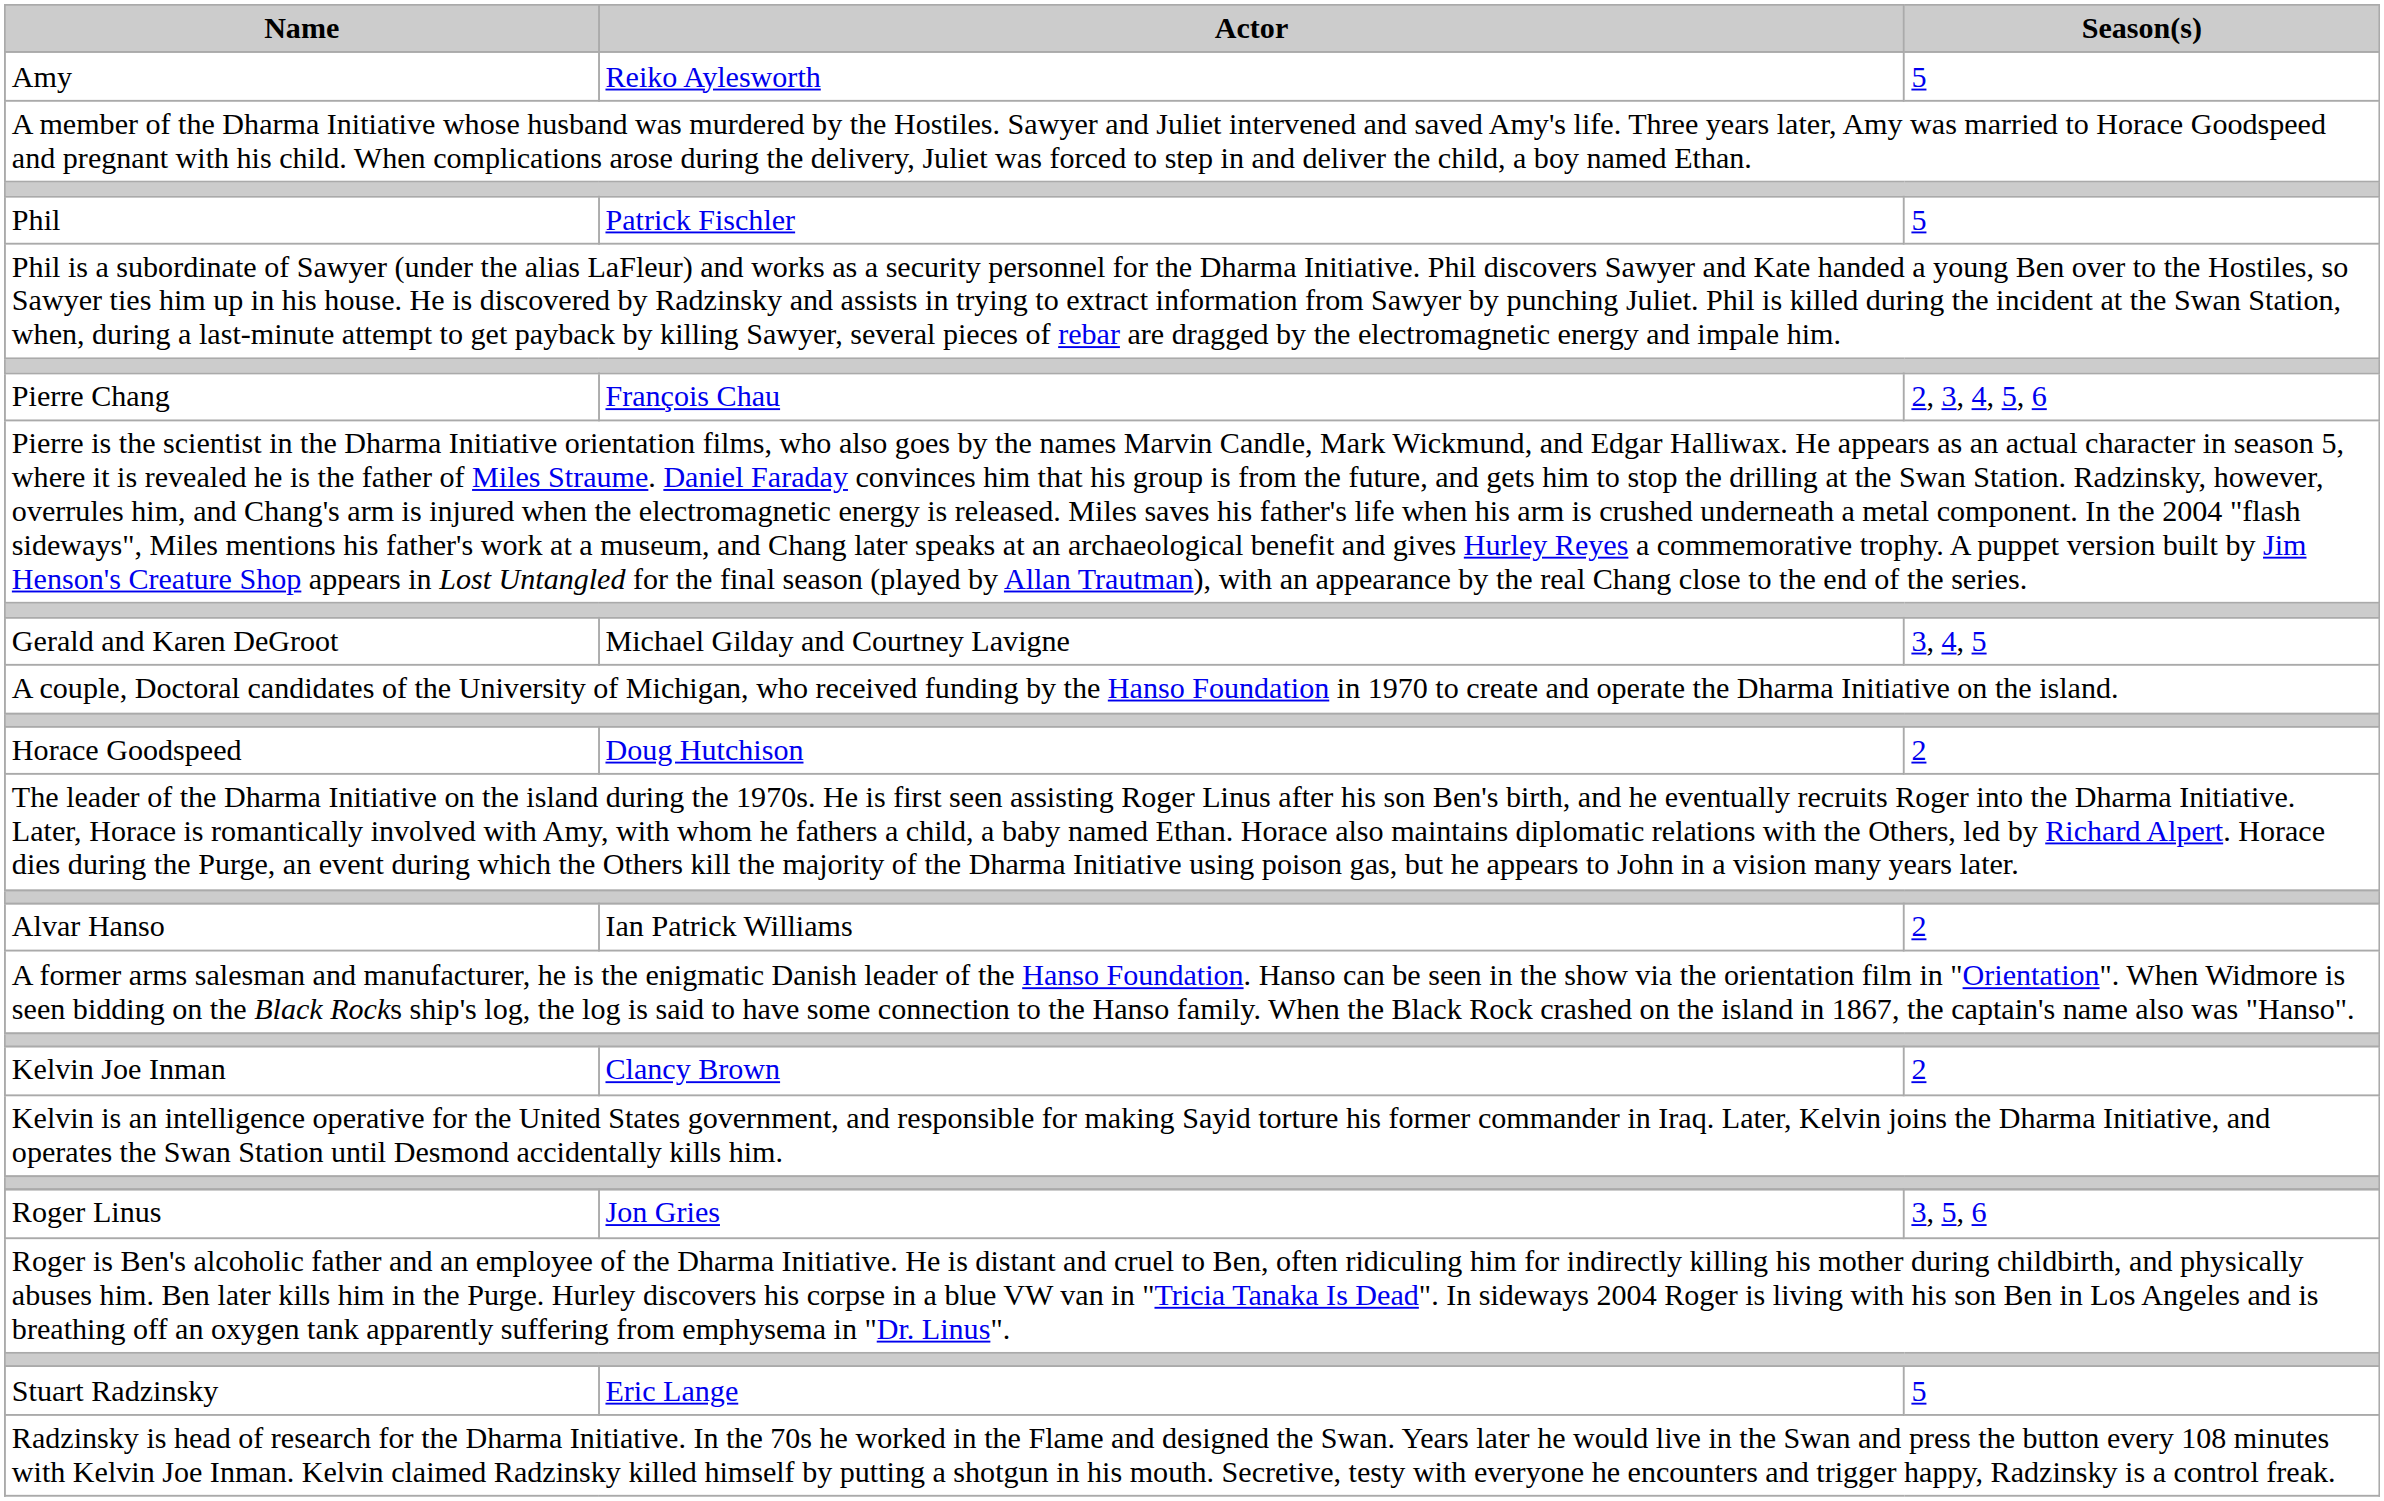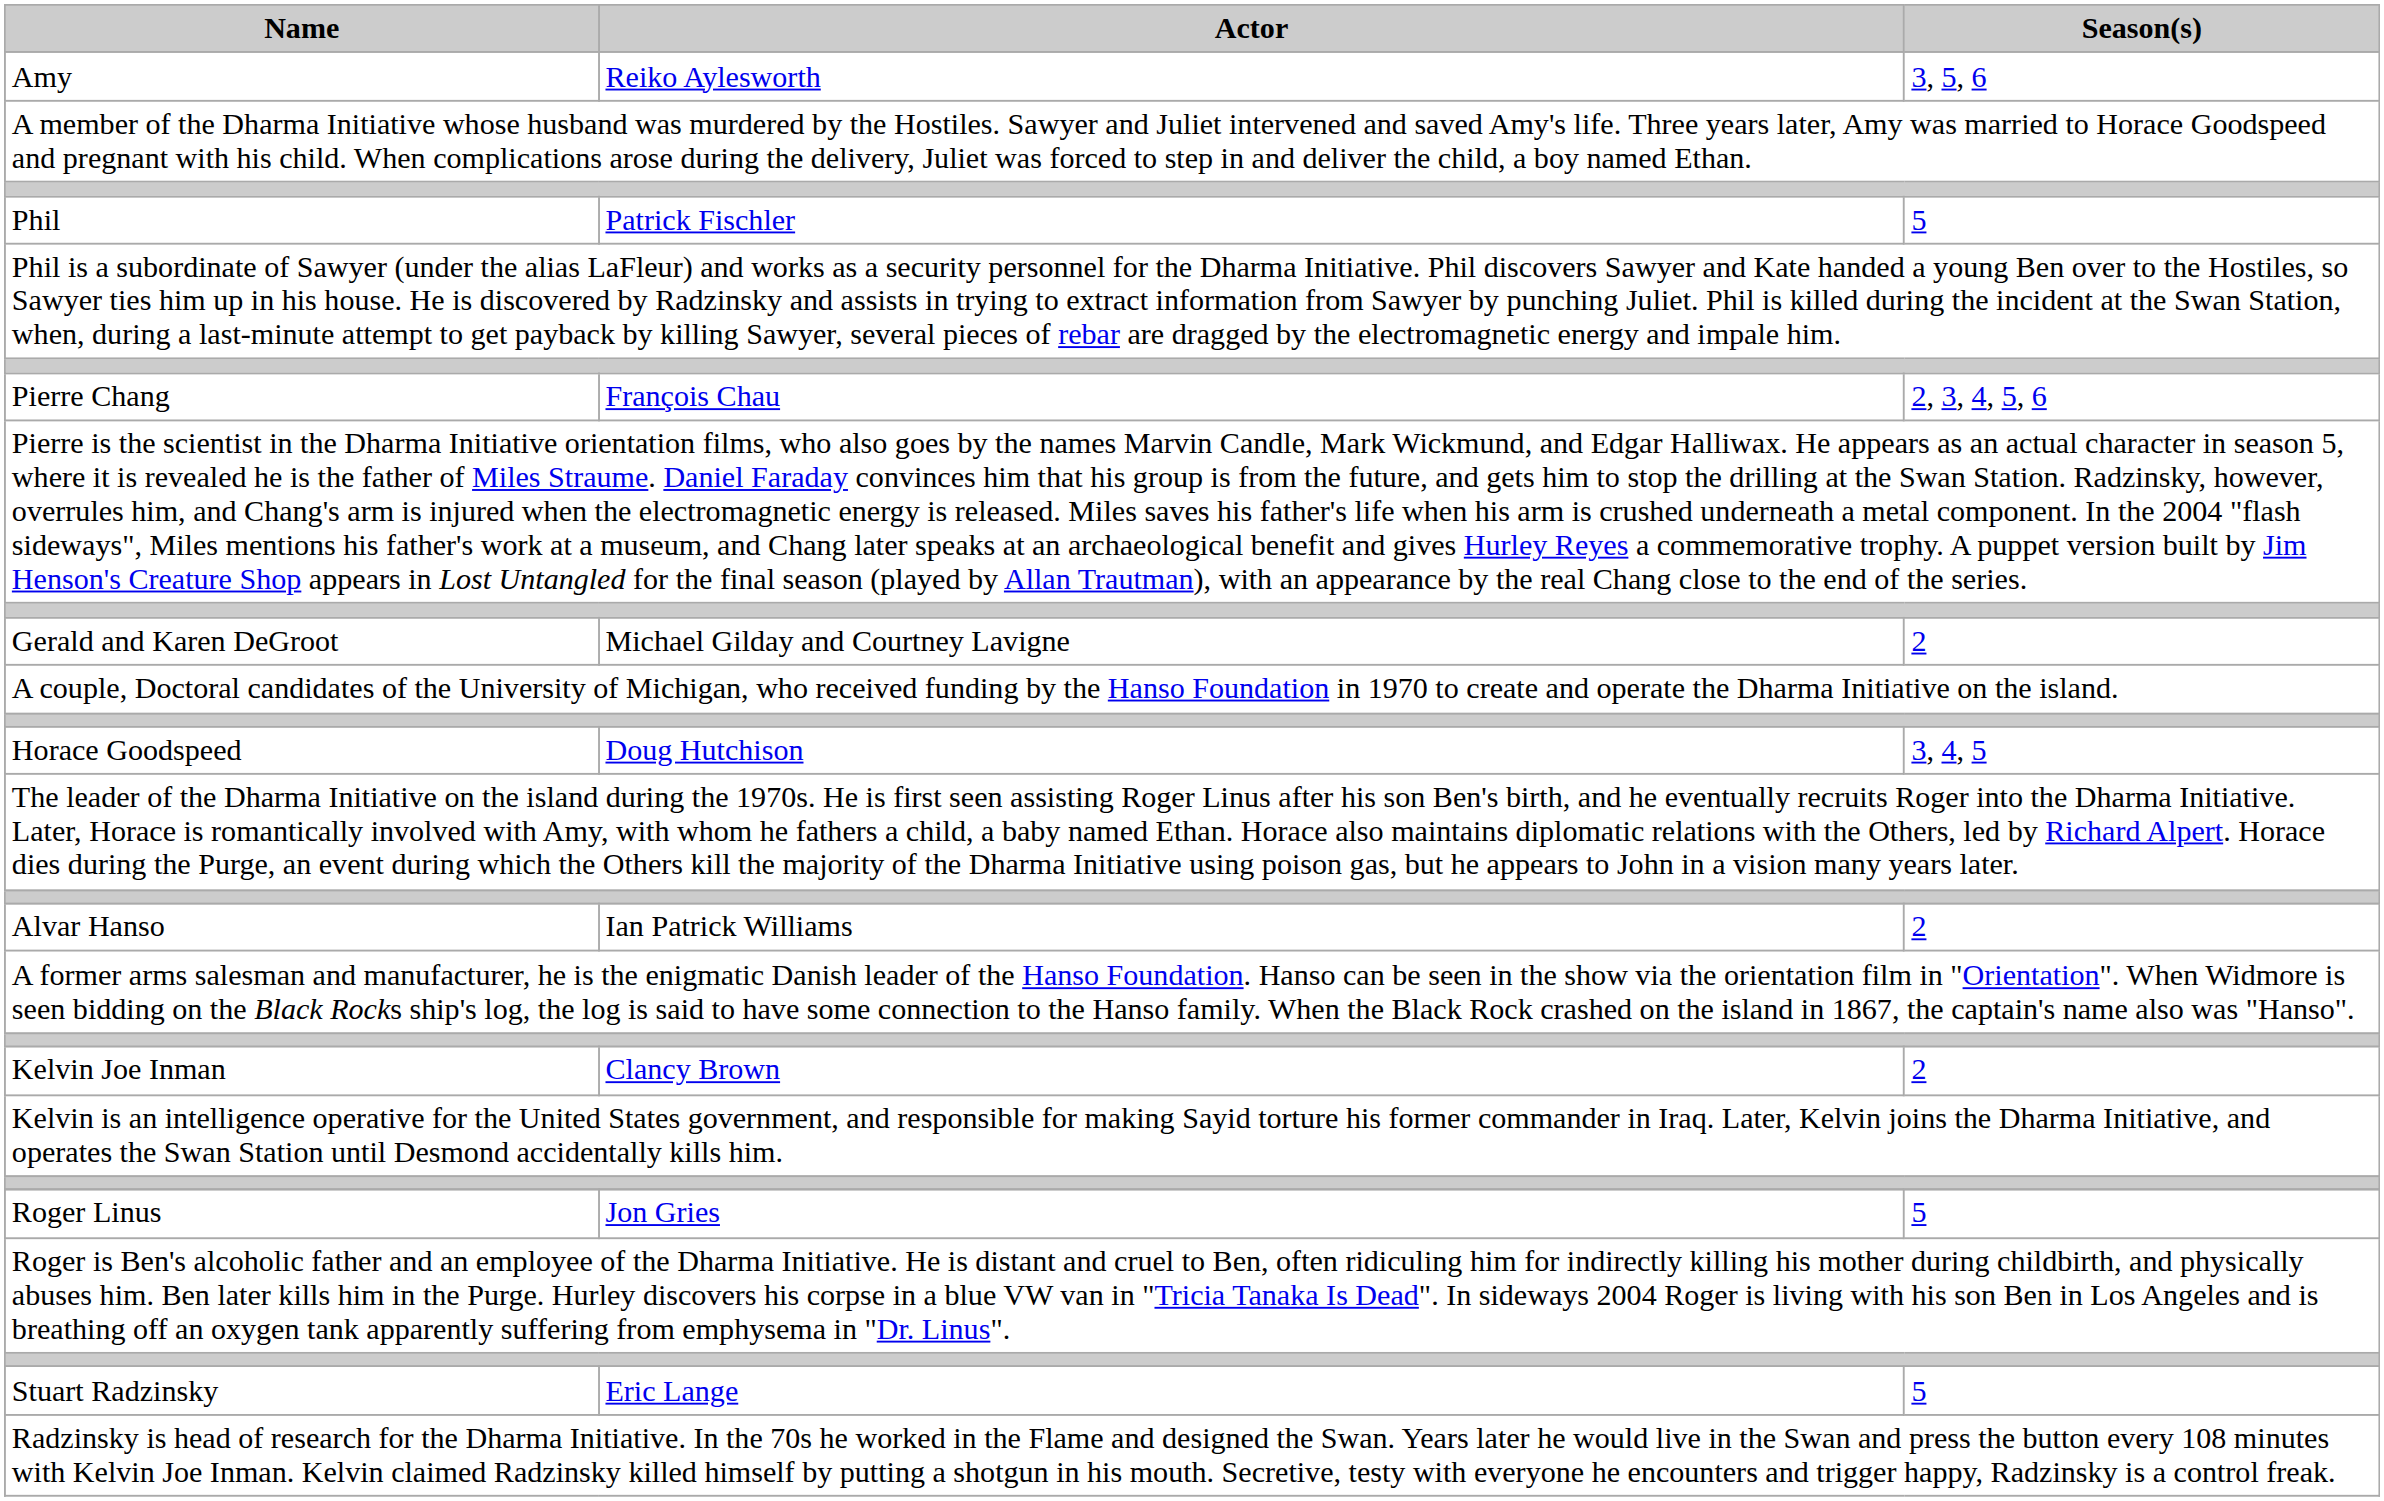Amy | Season(s): 5 -> 3, 5, 6
Gerald and Karen DeGroot | Season(s): 3, 4, 5 -> 2
Horace Goodspeed | Season(s): 2 -> 3, 4, 5
Roger Linus | Season(s): 3, 5, 6 -> 5
